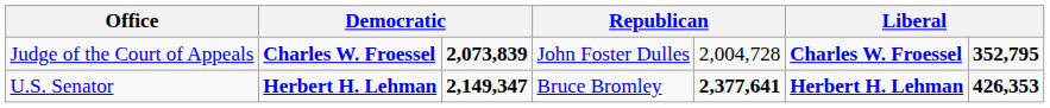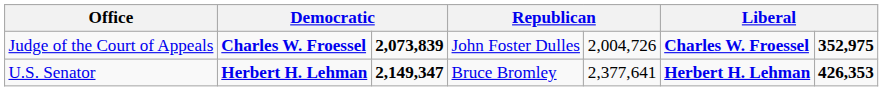Judge of the Court of Appeals | column 5: 2,004,728 -> 2,004,726
Judge of the Court of Appeals | column 7: 352,795 -> 352,975
U.S. Senator | column 5: bold -> normal
